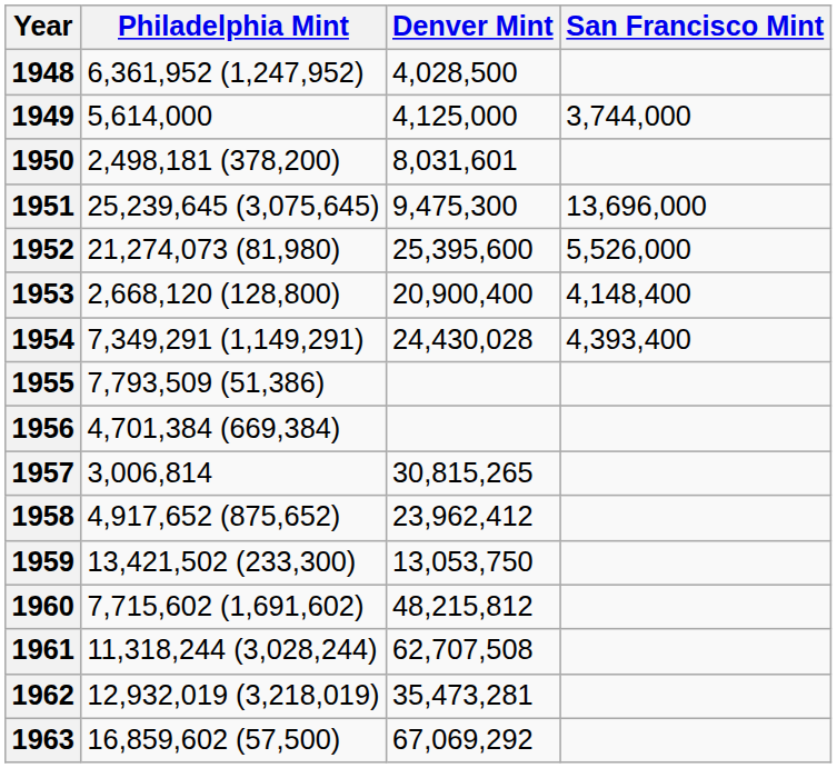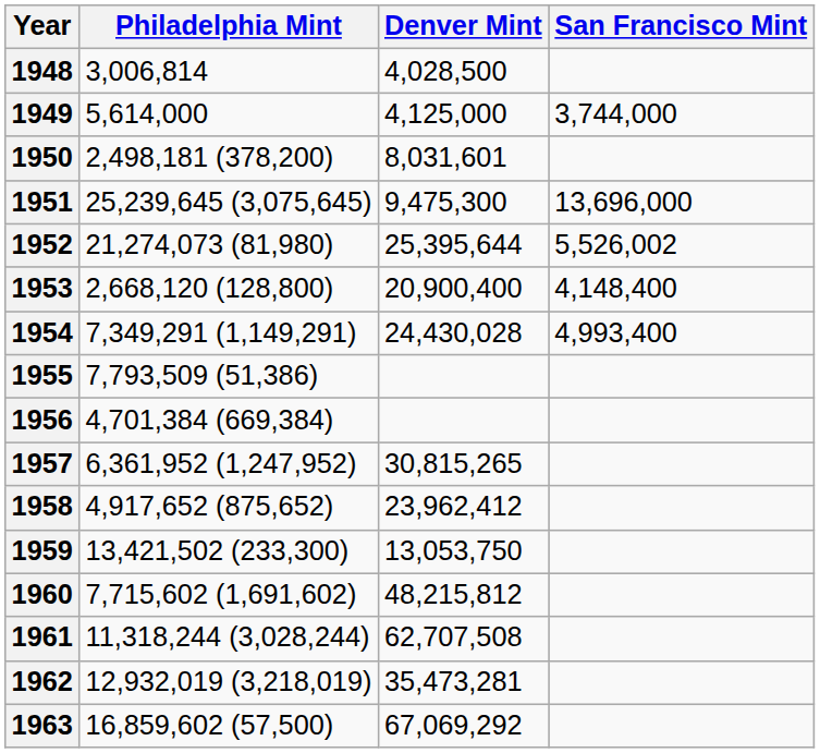1948 | Philadelphia Mint: 6,361,952 (1,247,952) -> 3,006,814
1952 | Denver Mint: 25,395,600 -> 25,395,644
1952 | San Francisco Mint: 5,526,000 -> 5,526,002
1954 | San Francisco Mint: 4,393,400 -> 4,993,400
1957 | Philadelphia Mint: 3,006,814 -> 6,361,952 (1,247,952)
